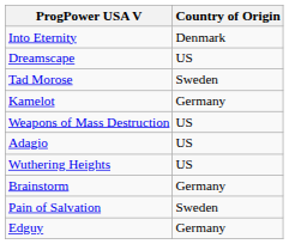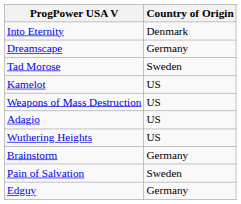Dreamscape | Country of Origin: US -> Germany
Kamelot | Country of Origin: Germany -> US
